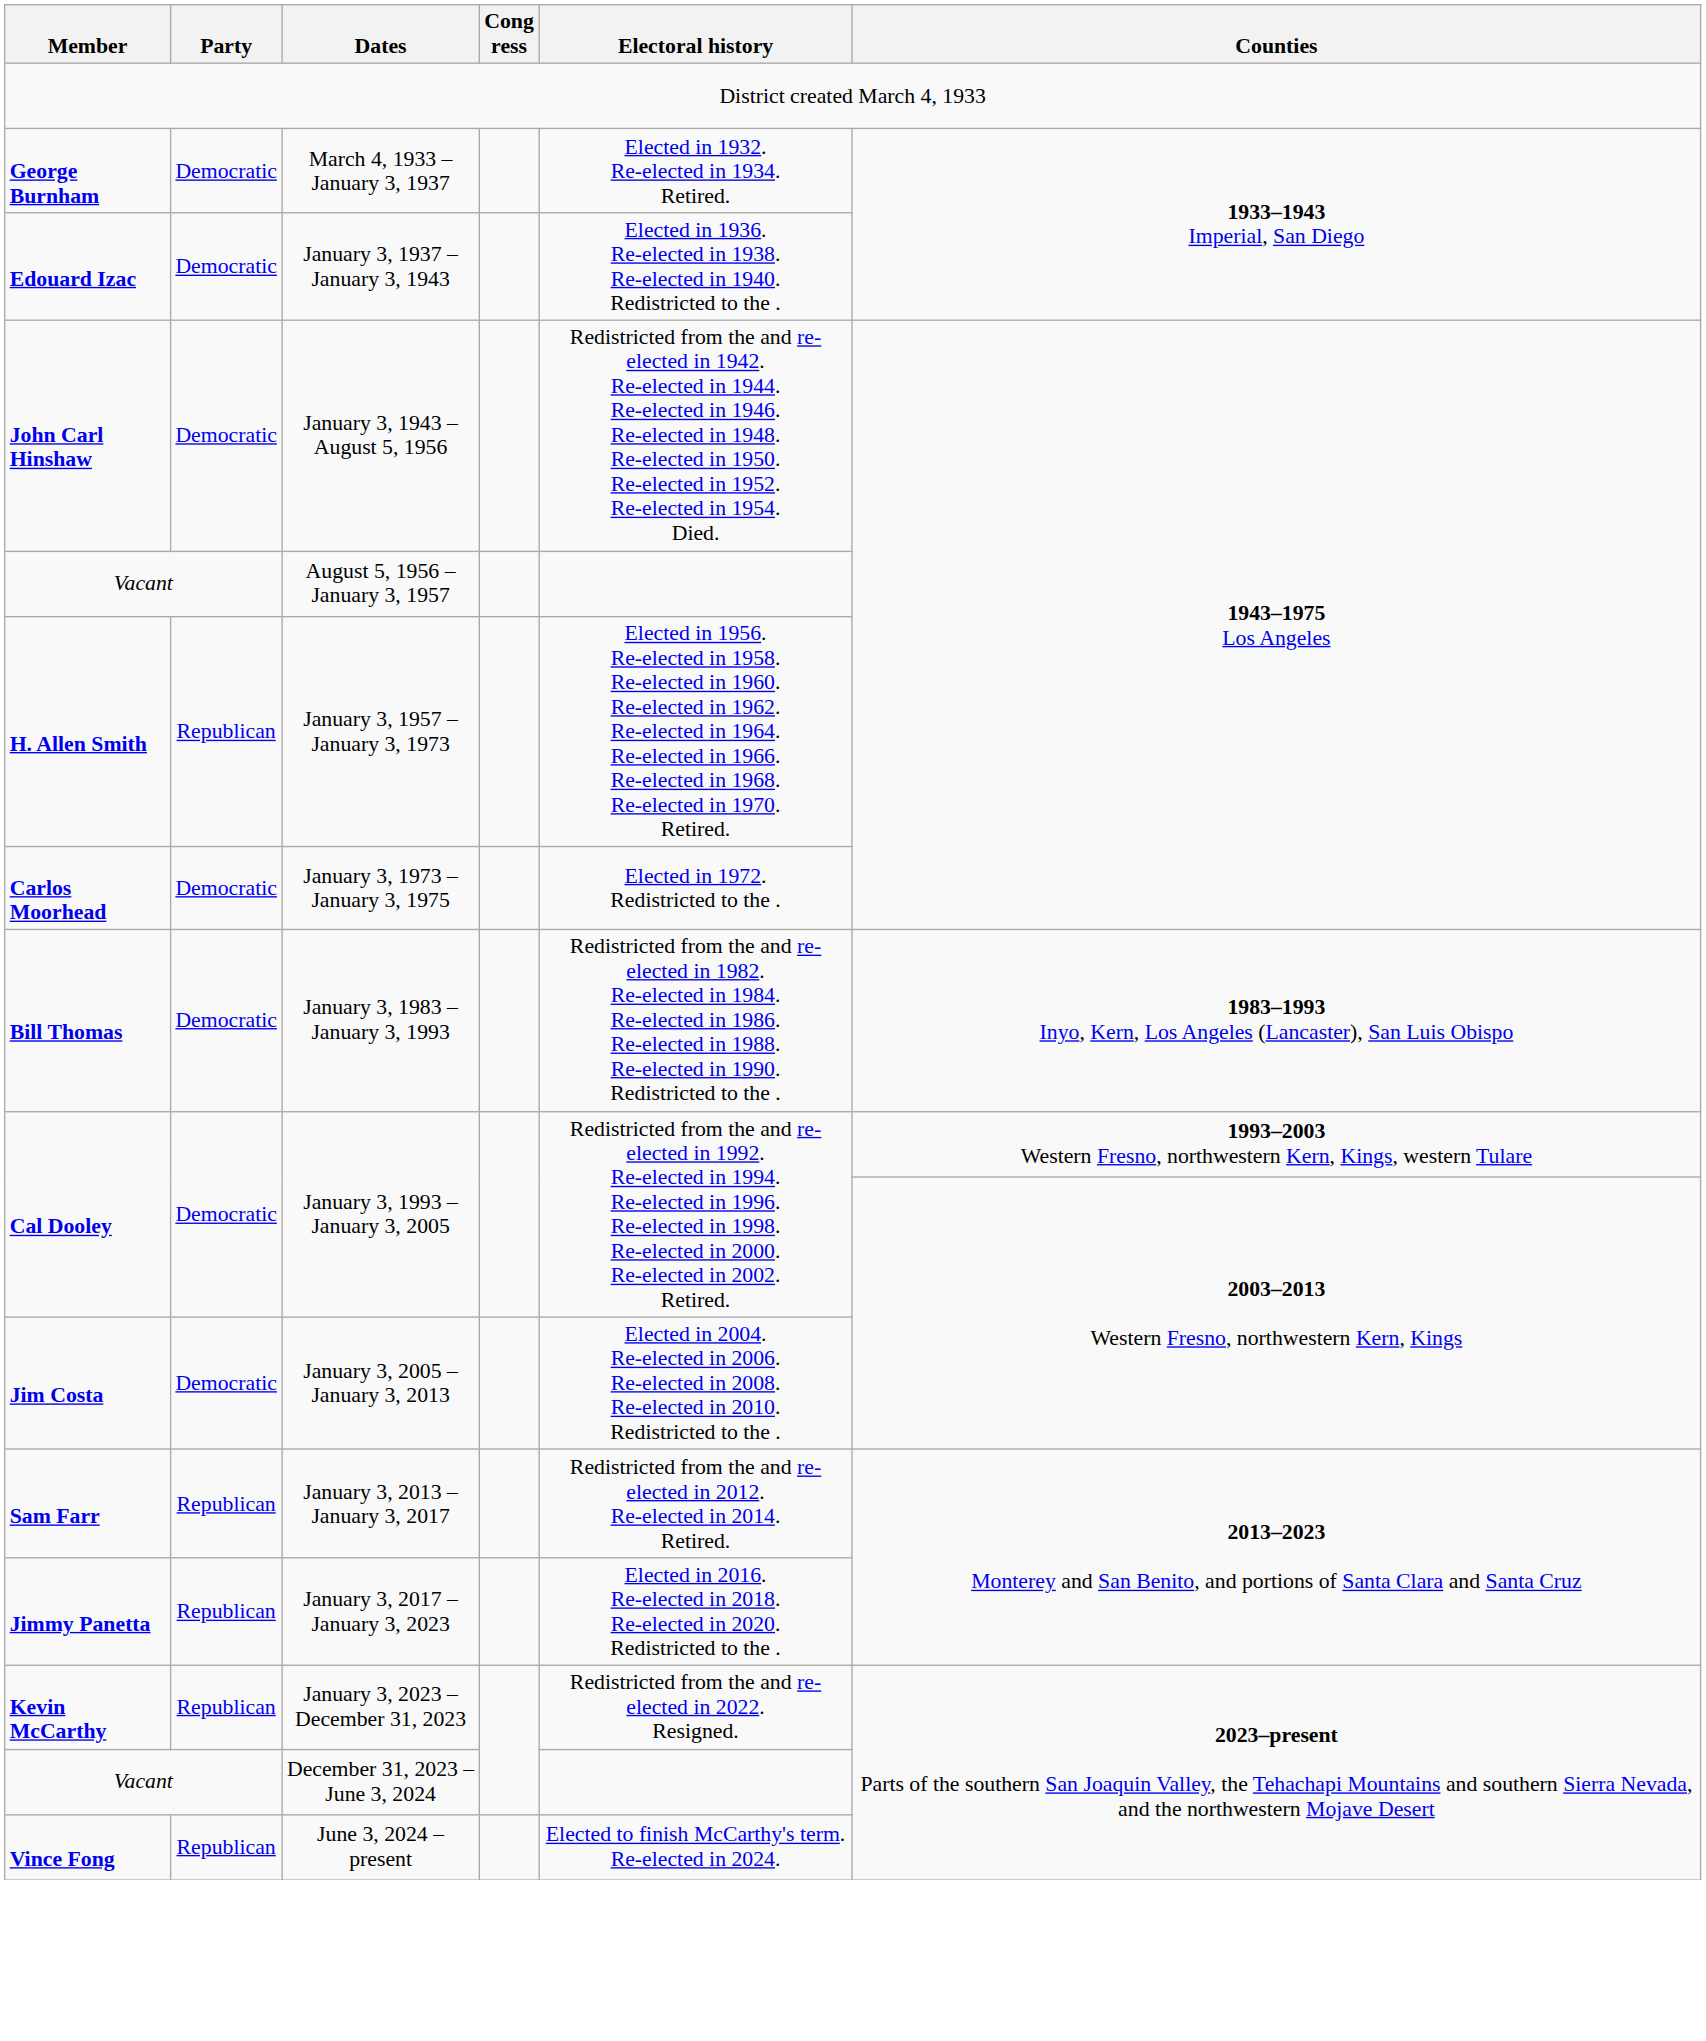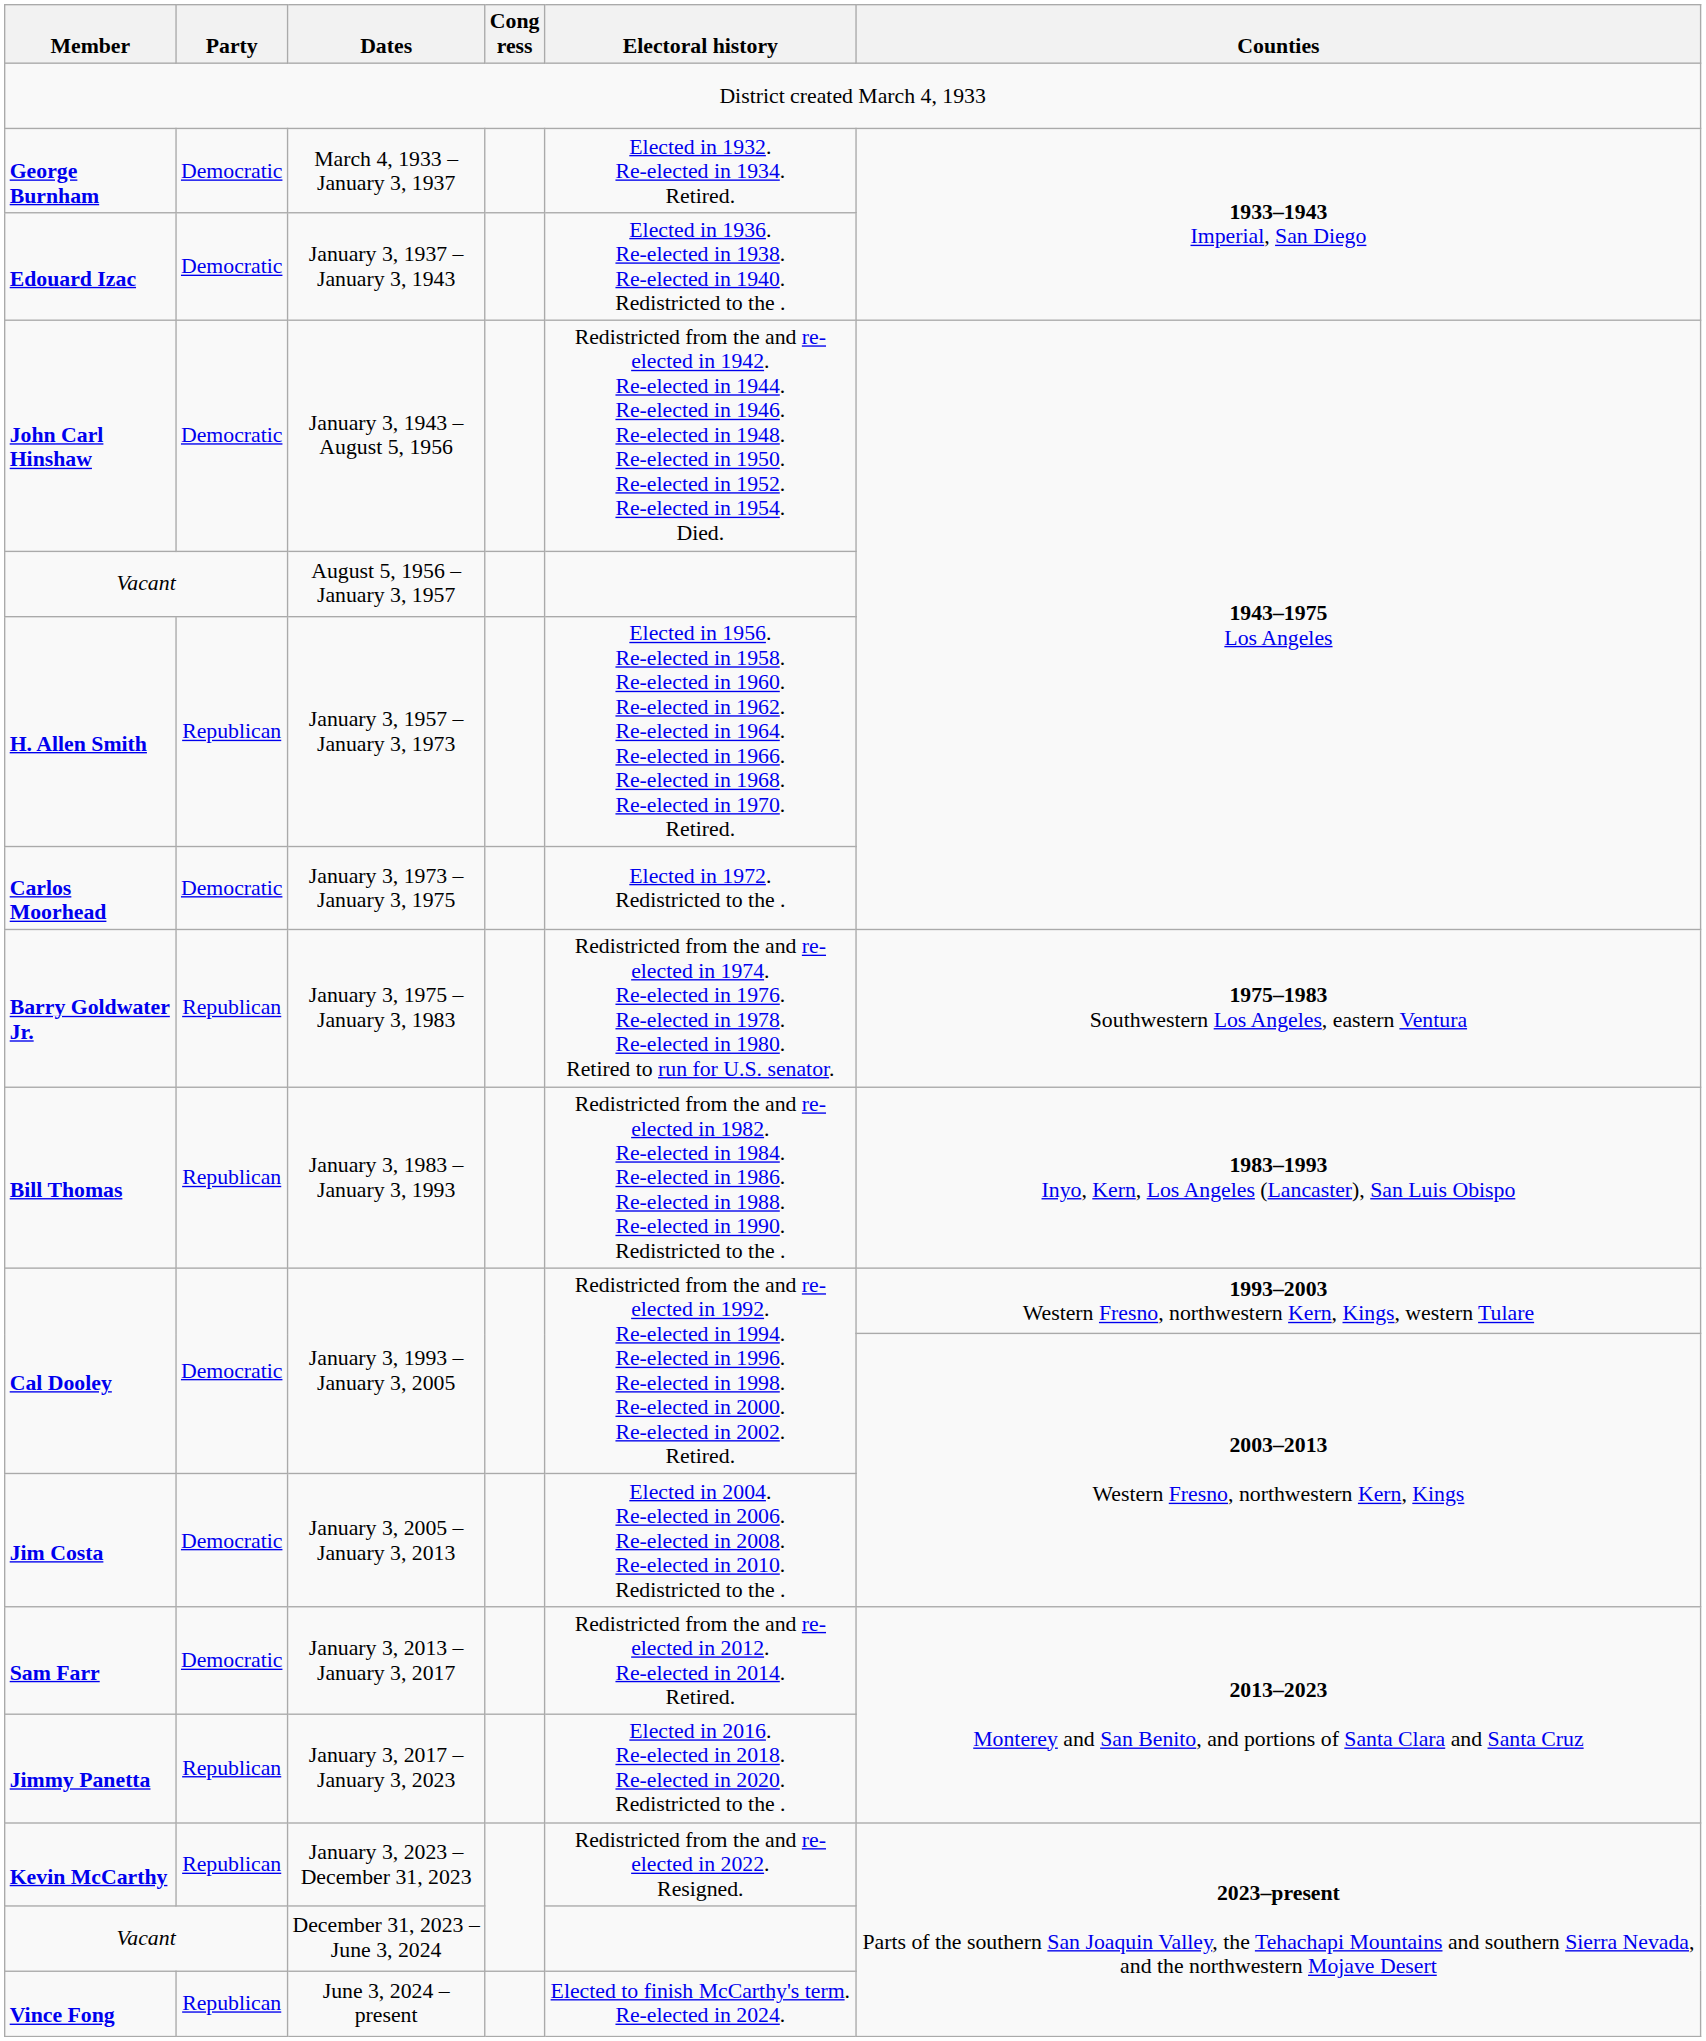+ row: Barry Goldwater Jr. | Republican | January 3, 1975 – January 3, 1983 | Redistricted from the and re-elected in 1974. Re-elected in 1976. Re-elected in 1978. Re-elected in 1980. Retired to run for U.S. senator. | 1975–1983 Southwestern Los Angeles, eastern Ventura
January 3, 1983 – January 3, 1993 | Party: Democratic -> Republican
January 3, 2013 – January 3, 2017 | Party: Republican -> Democratic
